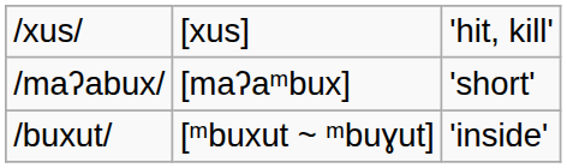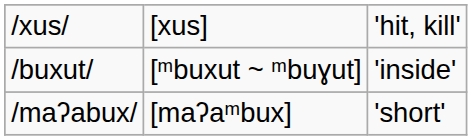rows swapped: /buxut/ <-> /maʔabux/
